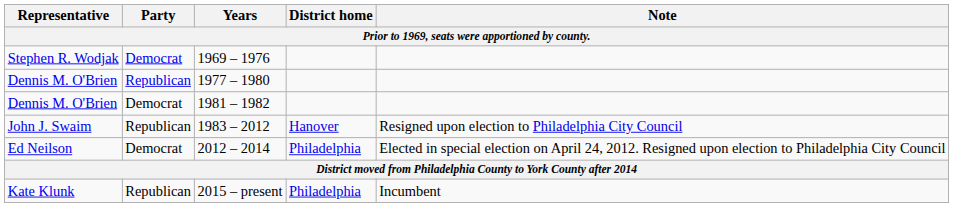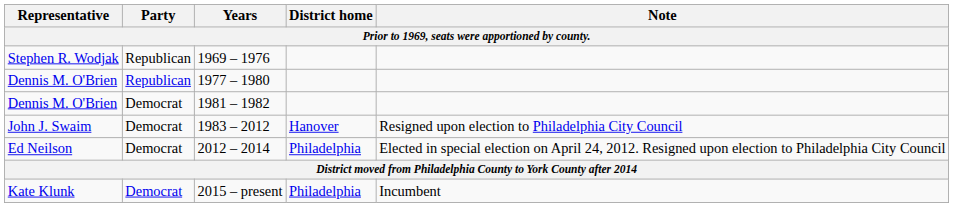1969 – 1976 | Party: Democrat -> Republican
1983 – 2012 | Party: Republican -> Democrat
2015 – present | Party: Republican -> Democrat
